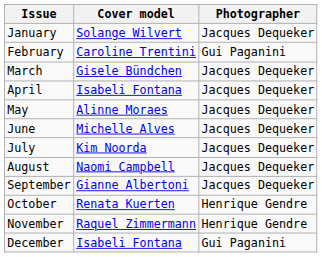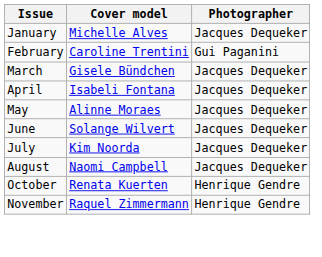January | Cover model: Solange Wilvert -> Michelle Alves
June | Cover model: Michelle Alves -> Solange Wilvert
- row: September | Gianne Albertoni | Jacques Dequeker
- row: December | Isabeli Fontana | Gui Paganini
